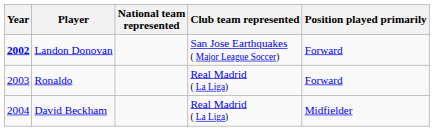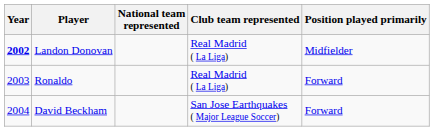Landon Donovan | Club team represented: San Jose Earthquakes ( Major League Soccer) -> Real Madrid ( La Liga)
Landon Donovan | Position played primarily: Forward -> Midfielder
David Beckham | Club team represented: Real Madrid ( La Liga) -> San Jose Earthquakes ( Major League Soccer)
David Beckham | Position played primarily: Midfielder -> Forward
